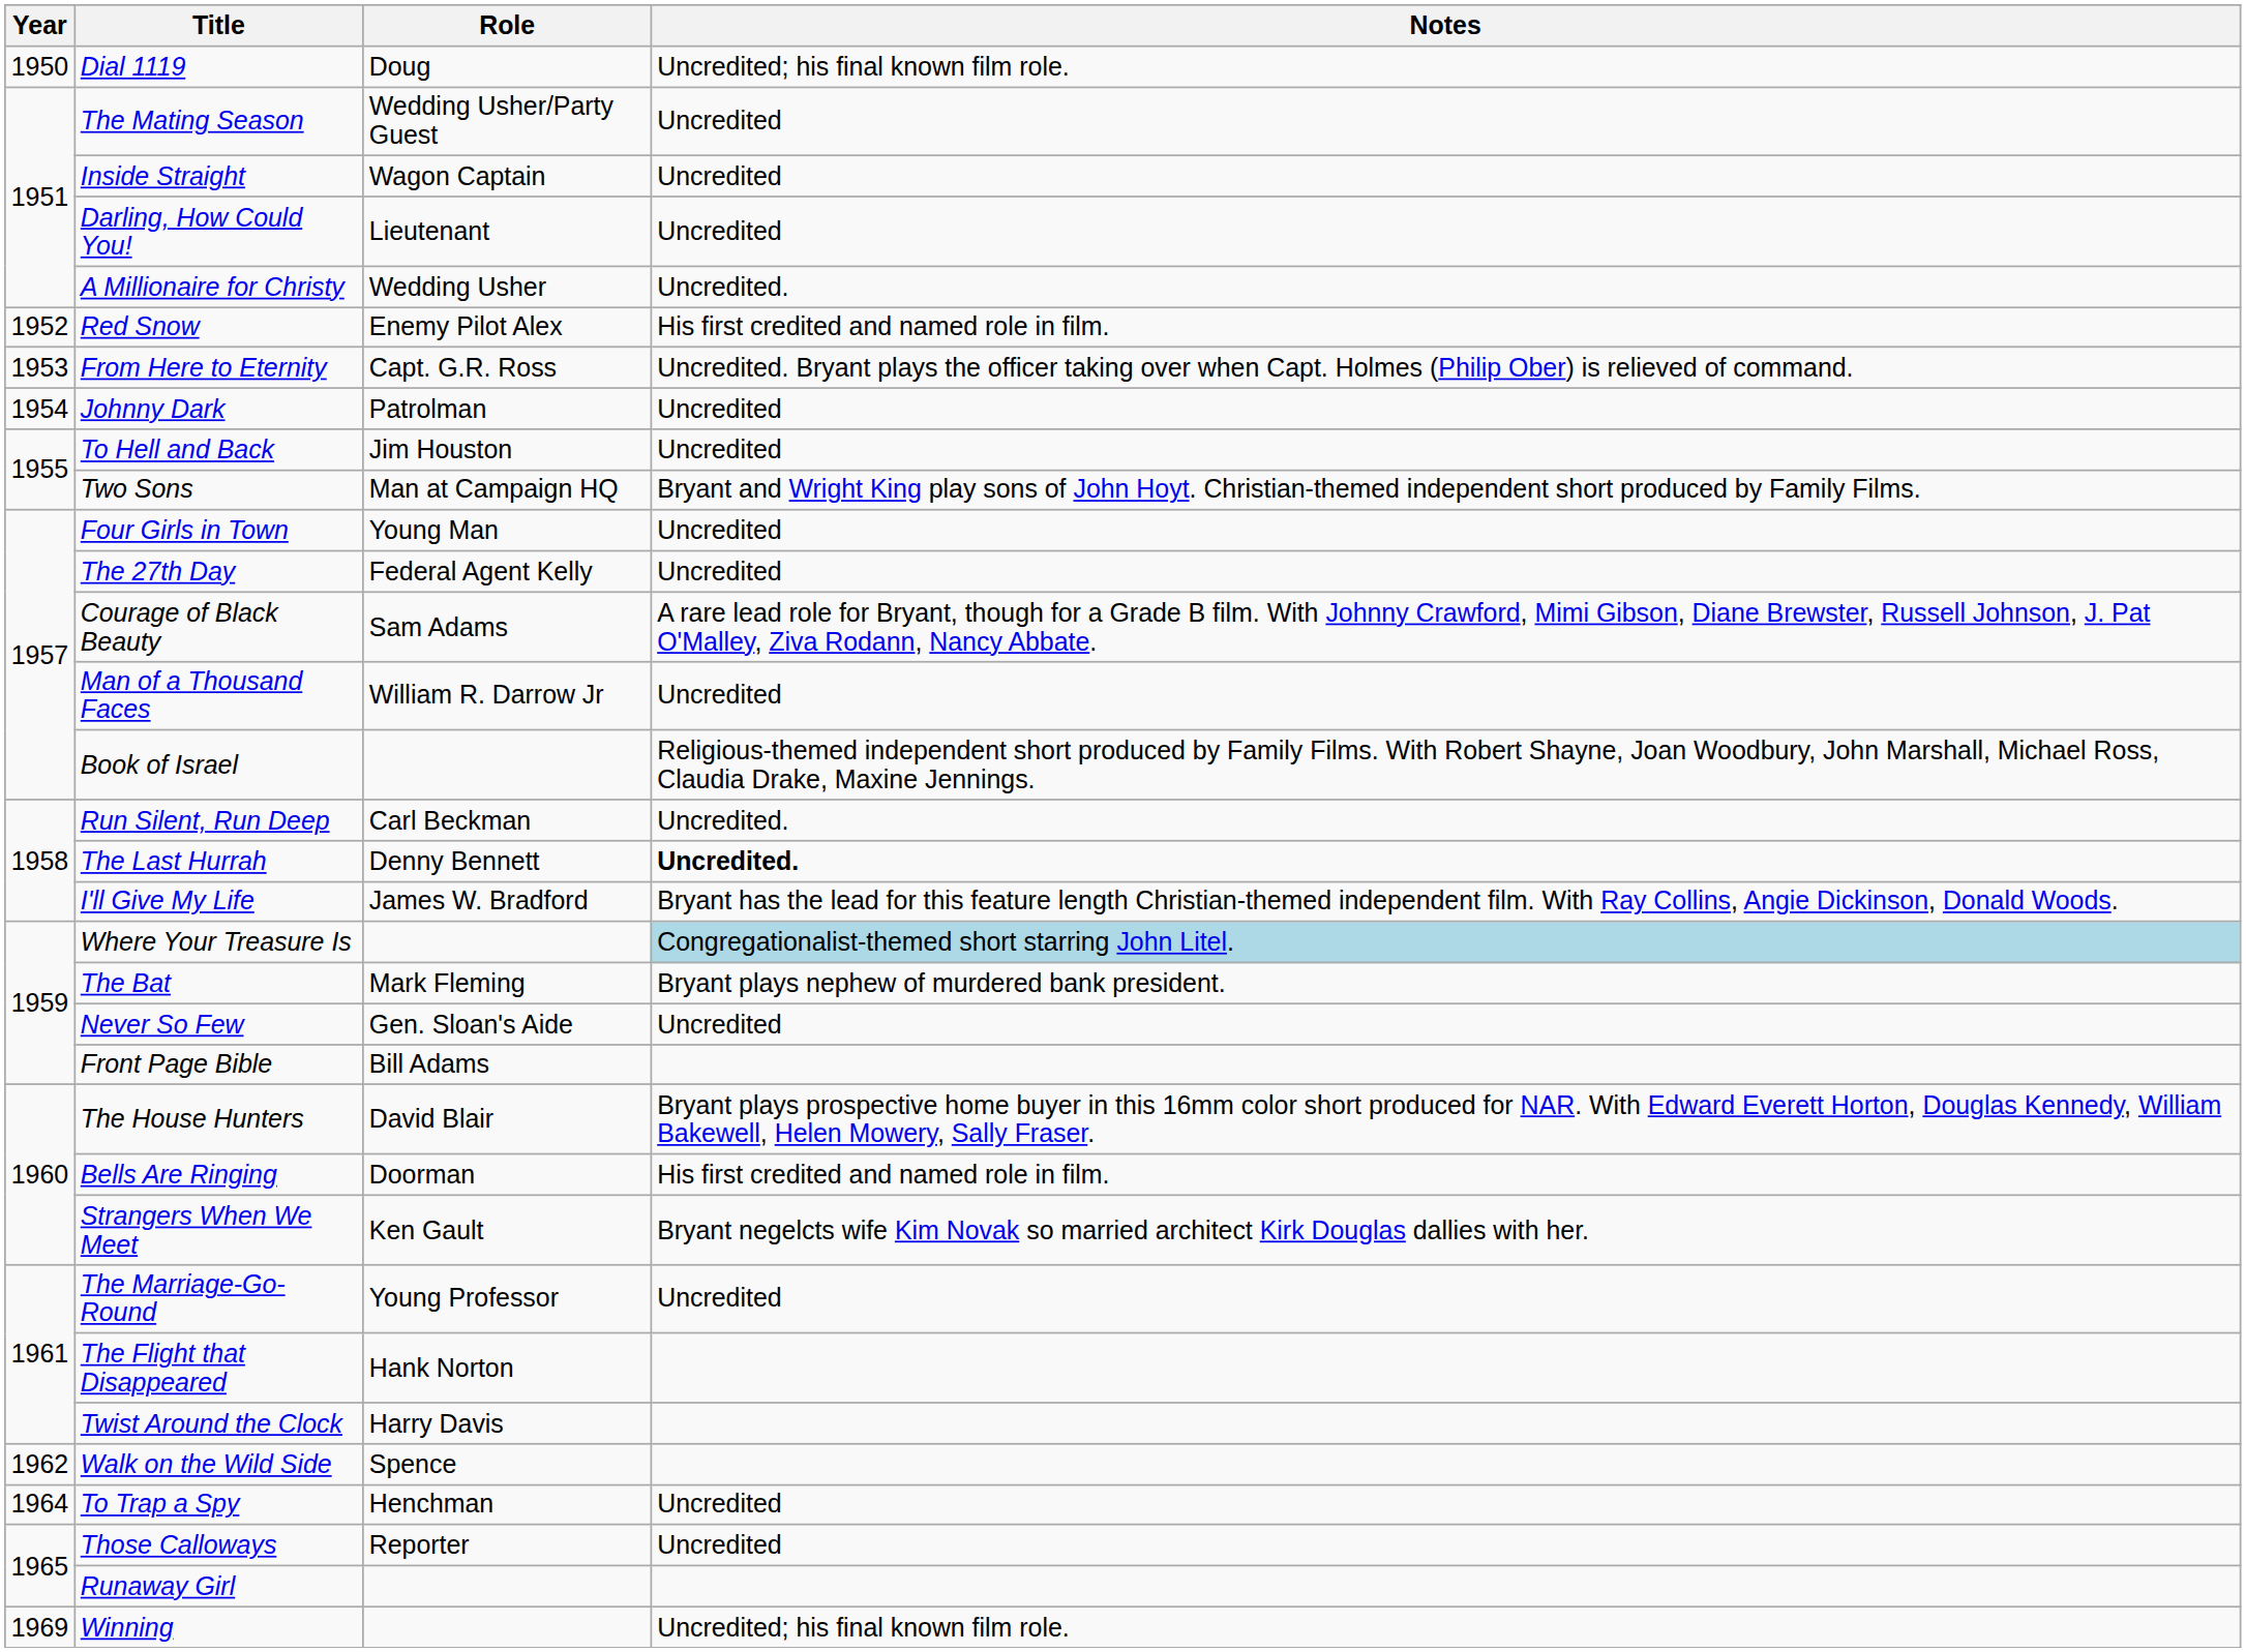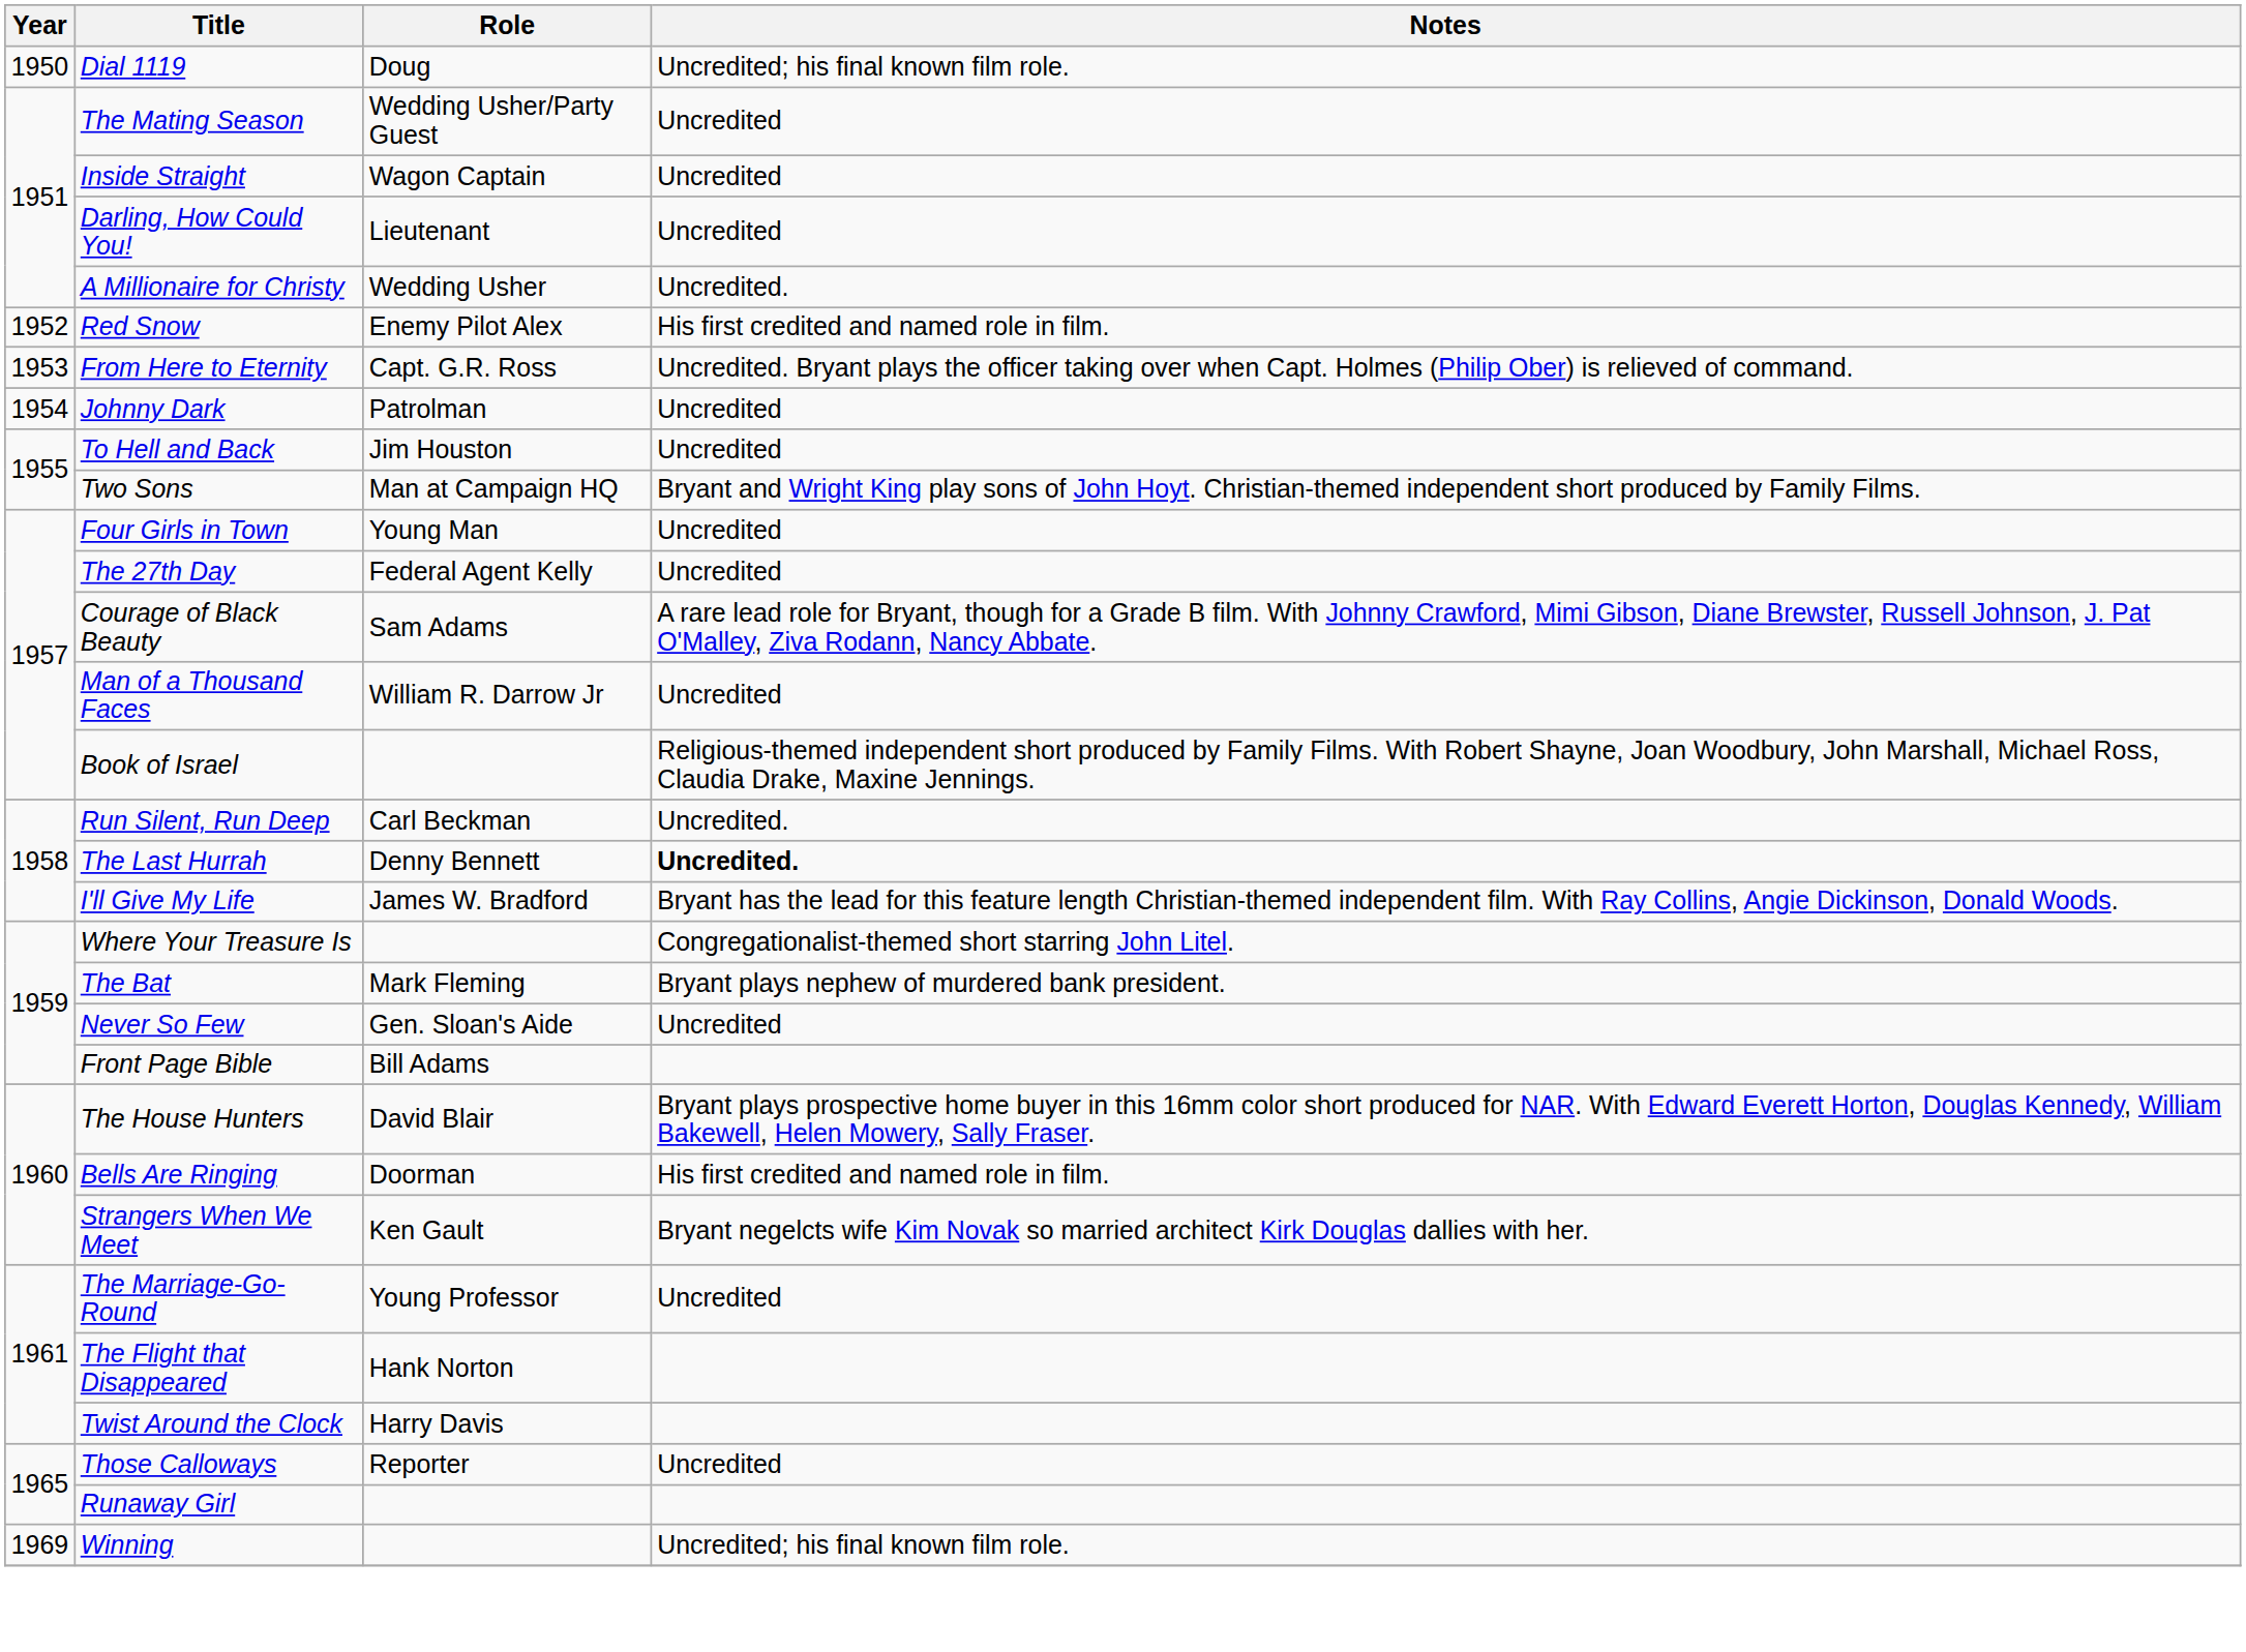Where Your Treasure Is | Notes: lightblue background -> no background
- row: 1962 | Walk on the Wild Side | Spence
- row: 1964 | To Trap a Spy | Henchman | Uncredited
